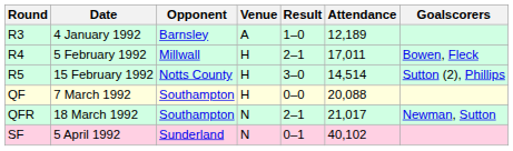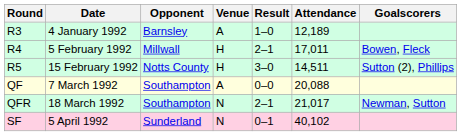R5 | Attendance: 14,514 -> 14,511
QF | Venue: H -> A
